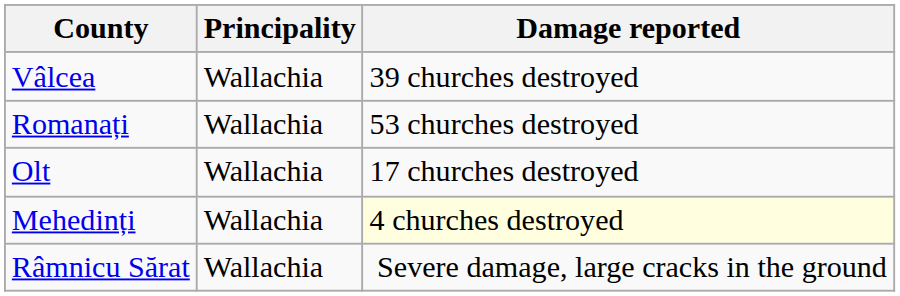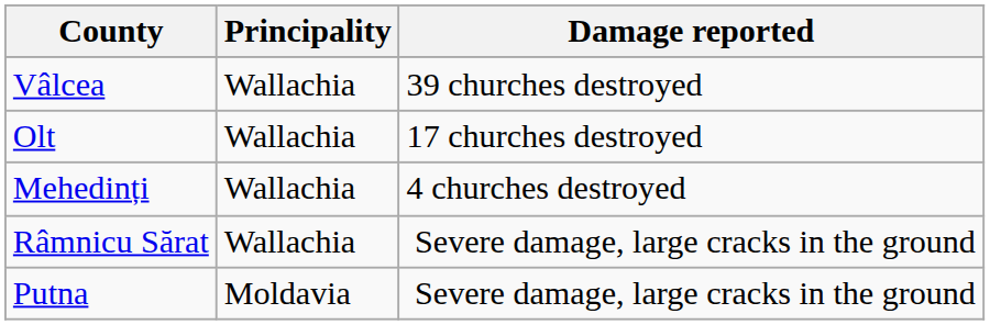- row: Romanați | Wallachia | 53 churches destroyed
Mehedinți | Damage reported: lightyellow background -> no background
+ row: Putna | Moldavia | Severe damage, large cracks in the ground
